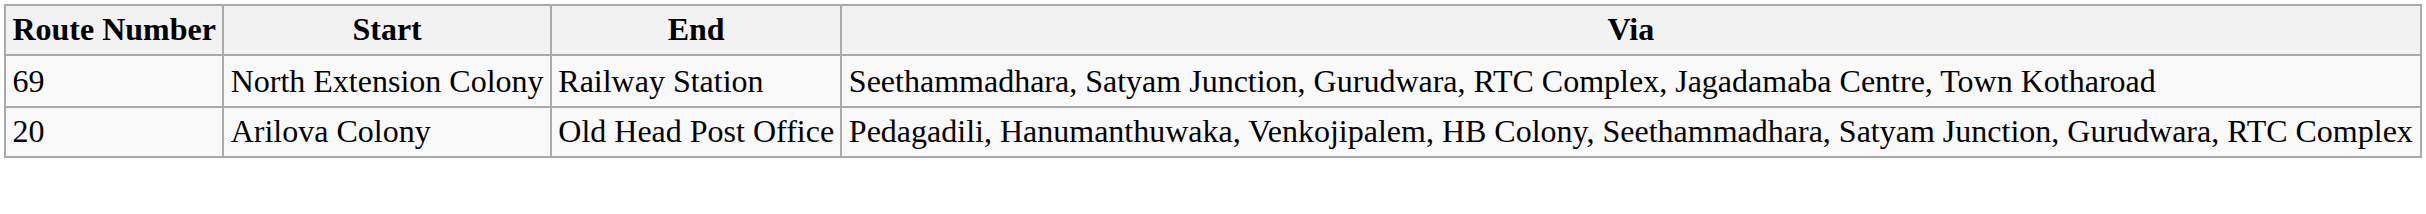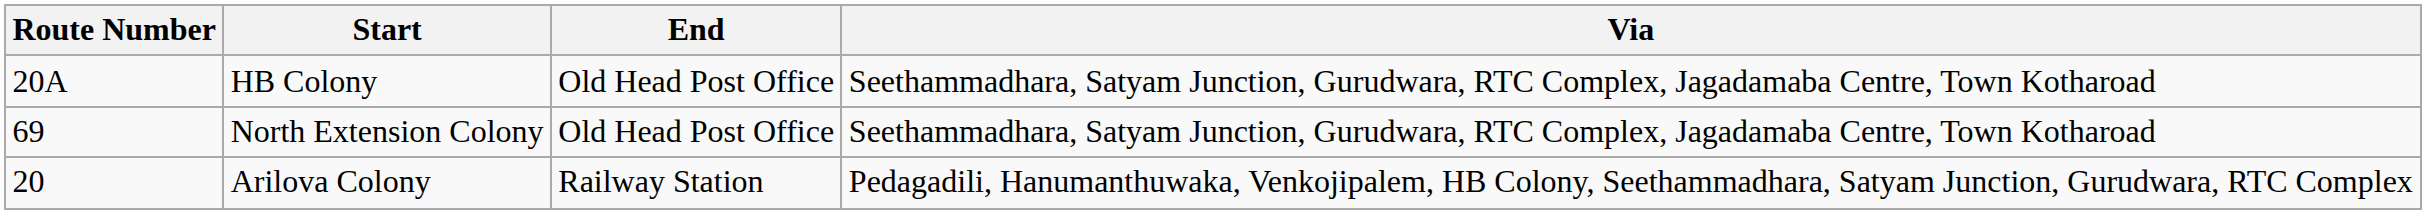+ row: 20A | HB Colony | Old Head Post Office | Seethammadhara, Satyam Junction, Gurudwara, RTC Complex, Jagadamaba Centre, Town Kotharoad
North Extension Colony | End: Railway Station -> Old Head Post Office
Arilova Colony | End: Old Head Post Office -> Railway Station
